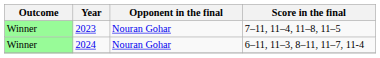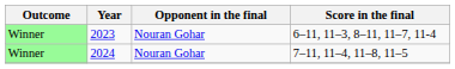2023 | Score in the final: 7–11, 11–4, 11–8, 11–5 -> 6–11, 11–3, 8–11, 11–7, 11-4
2024 | Score in the final: 6–11, 11–3, 8–11, 11–7, 11-4 -> 7–11, 11–4, 11–8, 11–5
